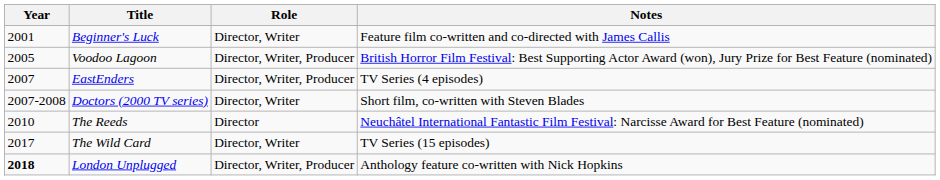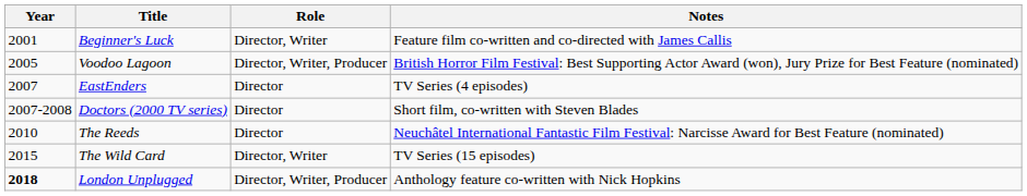EastEnders | Role: Director, Writer, Producer -> Director
Doctors (2000 TV series) | Role: Director, Writer -> Director
The Wild Card | Year: 2017 -> 2015
